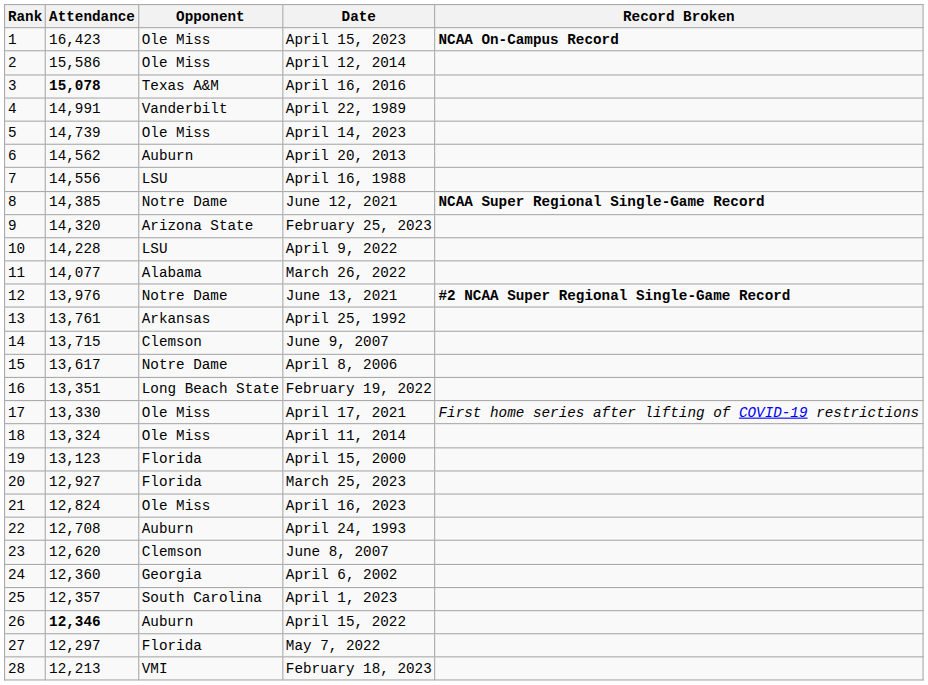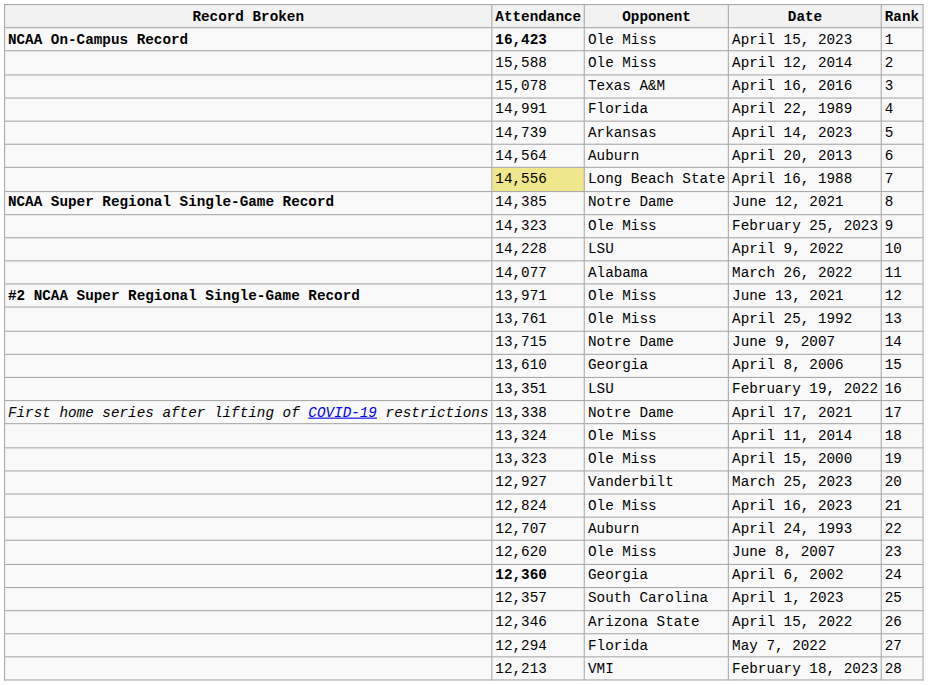columns swapped: Rank <-> Record Broken
April 15, 2023 | Attendance: normal -> bold
April 12, 2014 | Attendance: 15,586 -> 15,588
April 16, 2016 | Attendance: bold -> normal
April 22, 1989 | Opponent: Vanderbilt -> Florida
April 14, 2023 | Opponent: Ole Miss -> Arkansas
April 20, 2013 | Attendance: 14,562 -> 14,564
April 16, 1988 | Attendance: no background -> khaki background
April 16, 1988 | Opponent: LSU -> Long Beach State
February 25, 2023 | Attendance: 14,320 -> 14,323
February 25, 2023 | Opponent: Arizona State -> Ole Miss
June 13, 2021 | Attendance: 13,976 -> 13,971
June 13, 2021 | Opponent: Notre Dame -> Ole Miss
April 25, 1992 | Opponent: Arkansas -> Ole Miss
June 9, 2007 | Opponent: Clemson -> Notre Dame
April 8, 2006 | Attendance: 13,617 -> 13,610
April 8, 2006 | Opponent: Notre Dame -> Georgia
February 19, 2022 | Opponent: Long Beach State -> LSU
April 17, 2021 | Attendance: 13,330 -> 13,338
April 17, 2021 | Opponent: Ole Miss -> Notre Dame
April 15, 2000 | Attendance: 13,123 -> 13,323
April 15, 2000 | Opponent: Florida -> Ole Miss
March 25, 2023 | Opponent: Florida -> Vanderbilt
April 24, 1993 | Attendance: 12,708 -> 12,707
June 8, 2007 | Opponent: Clemson -> Ole Miss
April 6, 2002 | Attendance: normal -> bold
April 15, 2022 | Attendance: bold -> normal
April 15, 2022 | Opponent: Auburn -> Arizona State
May 7, 2022 | Attendance: 12,297 -> 12,294
